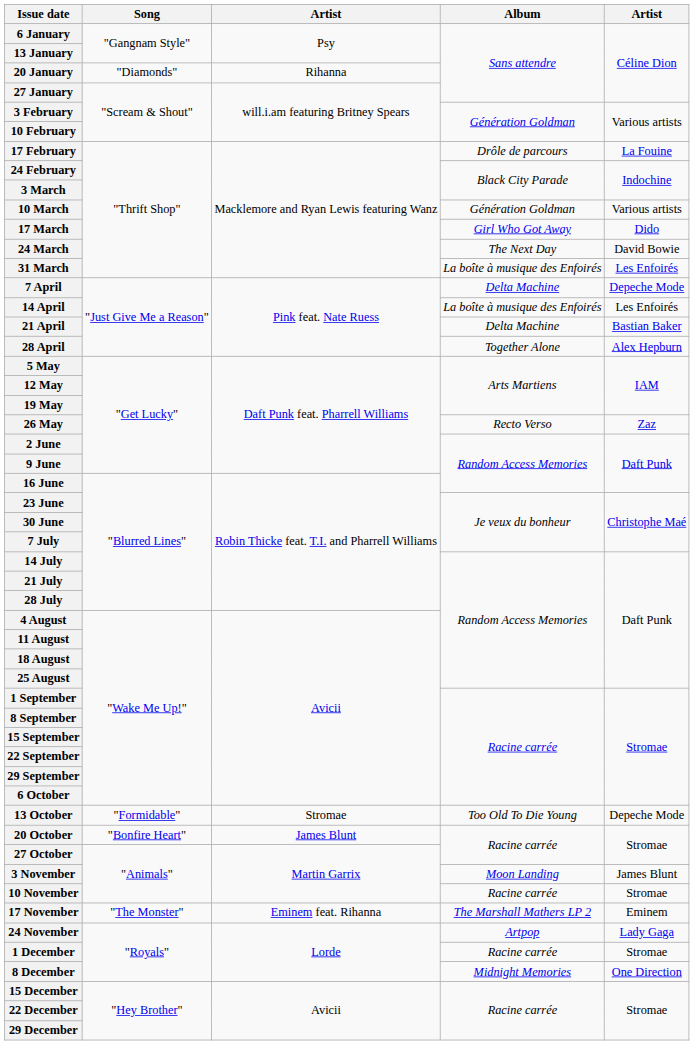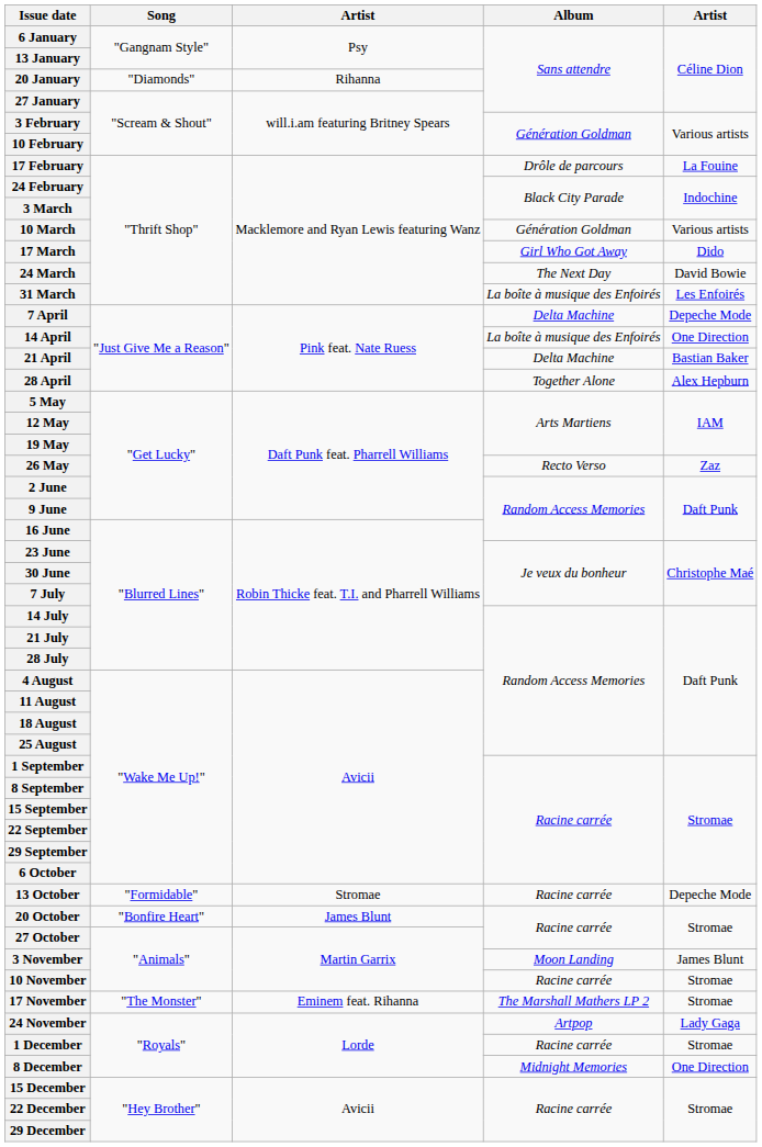14 April | column 5: Les Enfoirés -> One Direction
13 October | Album: Too Old To Die Young -> Racine carrée
17 November | column 5: Eminem -> Stromae
